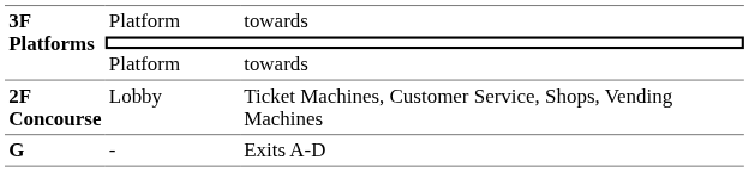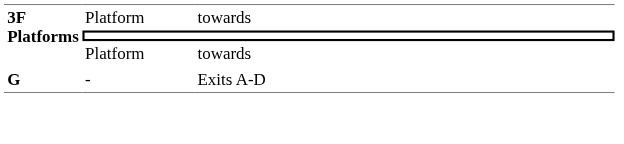- row: 2F Concourse | Lobby | Ticket Machines, Customer Service, Shops, Vending Machines
